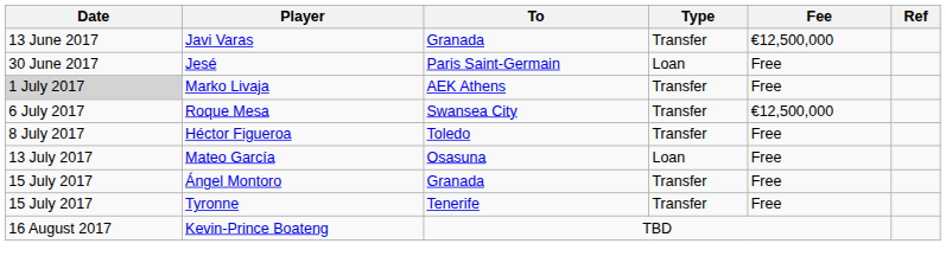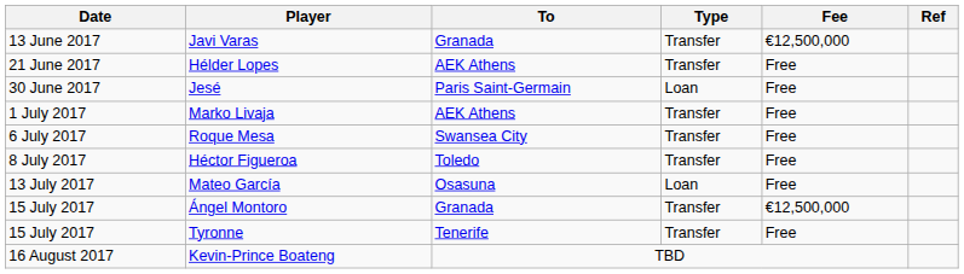+ row: 21 June 2017 | Hélder Lopes | AEK Athens | Transfer | Free
Marko Livaja | Date: lightgrey background -> no background
Roque Mesa | Fee: €12,500,000 -> Free
Ángel Montoro | Fee: Free -> €12,500,000
